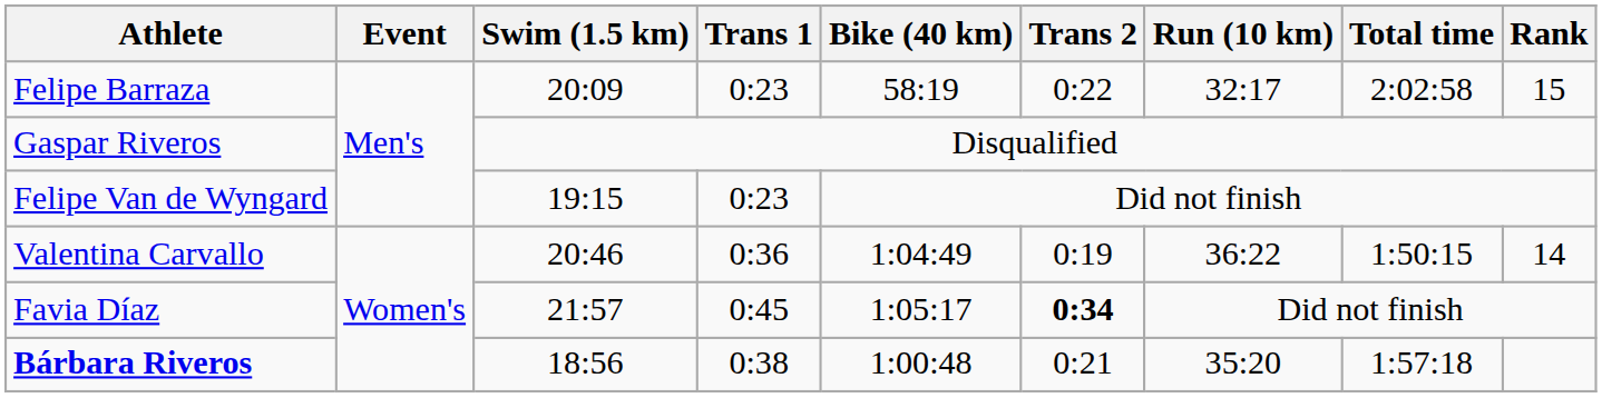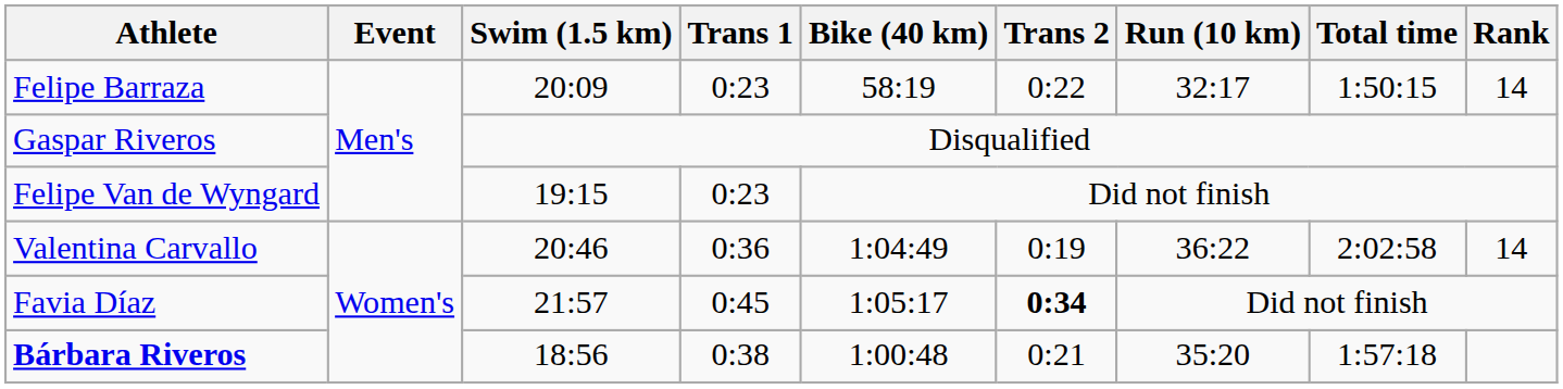Felipe Barraza | Total time: 2:02:58 -> 1:50:15
Felipe Barraza | Rank: 15 -> 14
Valentina Carvallo | Total time: 1:50:15 -> 2:02:58
